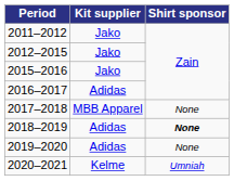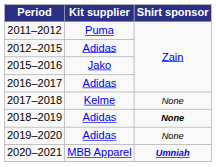2011–2012 | Kit supplier: Jako -> Puma
2012–2015 | Kit supplier: Jako -> Adidas
2017–2018 | Kit supplier: MBB Apparel -> Kelme
2020–2021 | Kit supplier: Kelme -> MBB Apparel
2020–2021 | Shirt sponsor: normal -> bold
